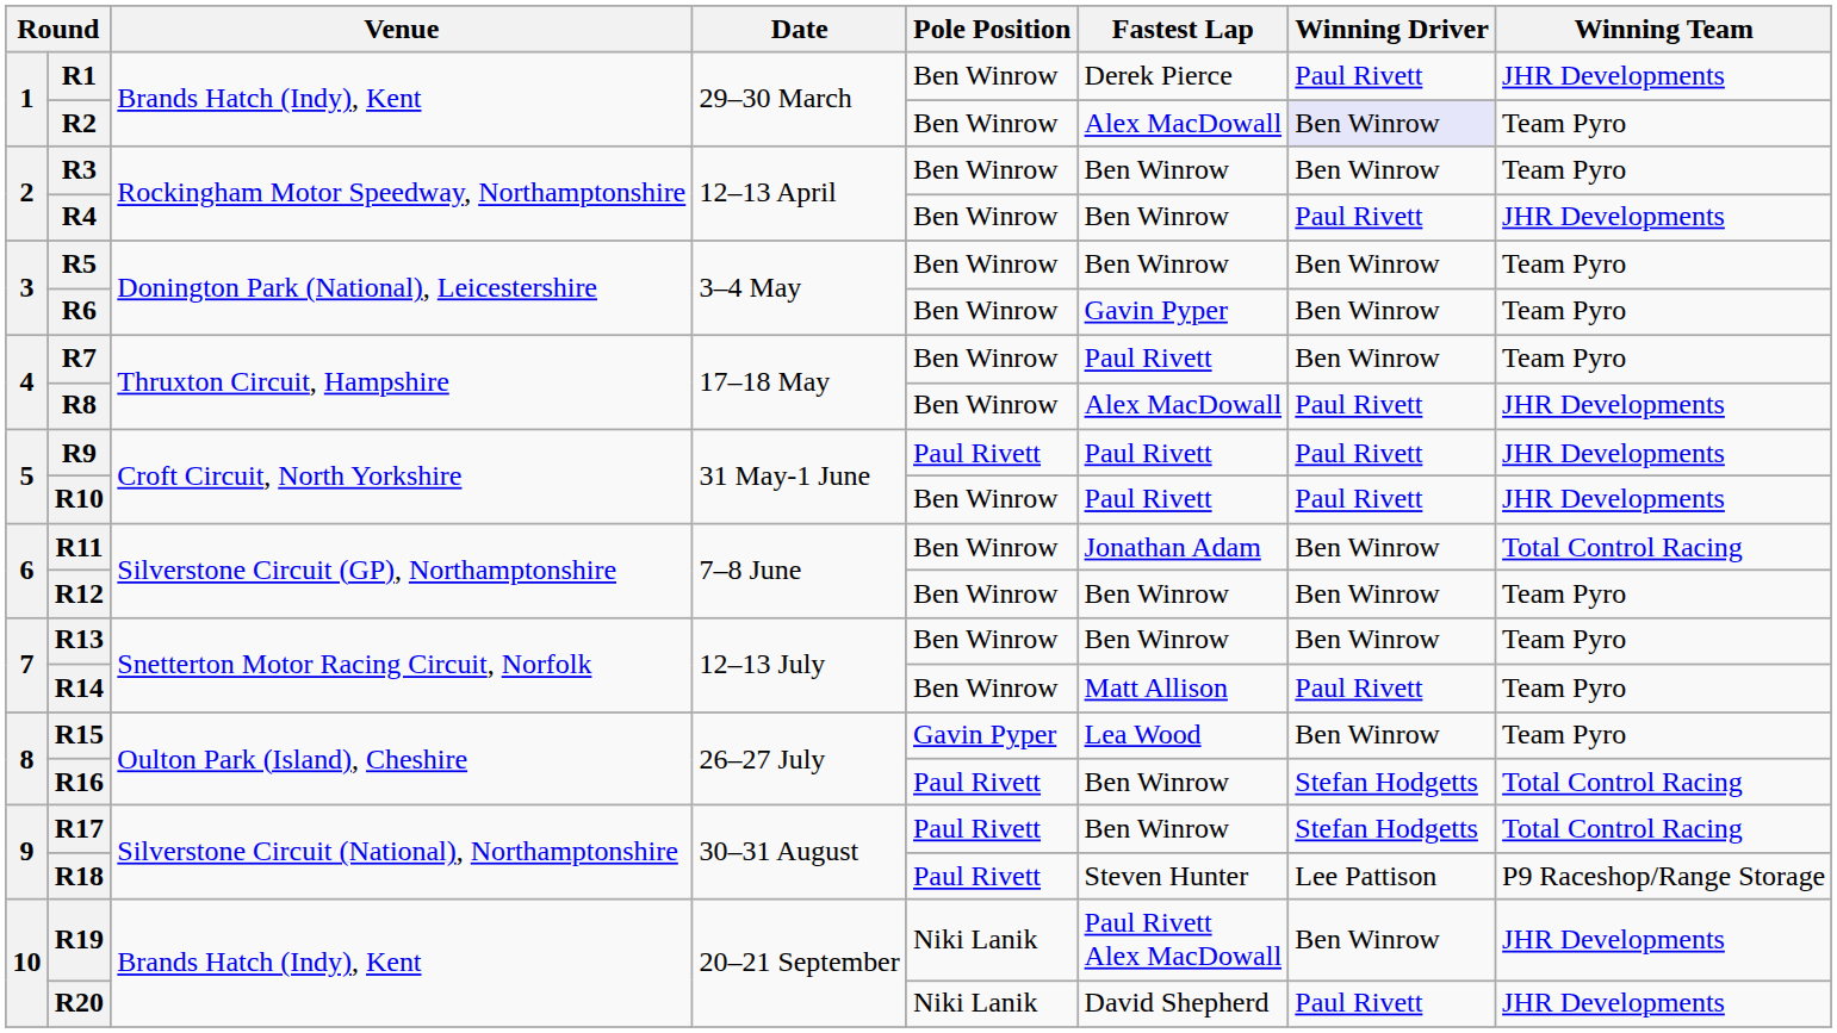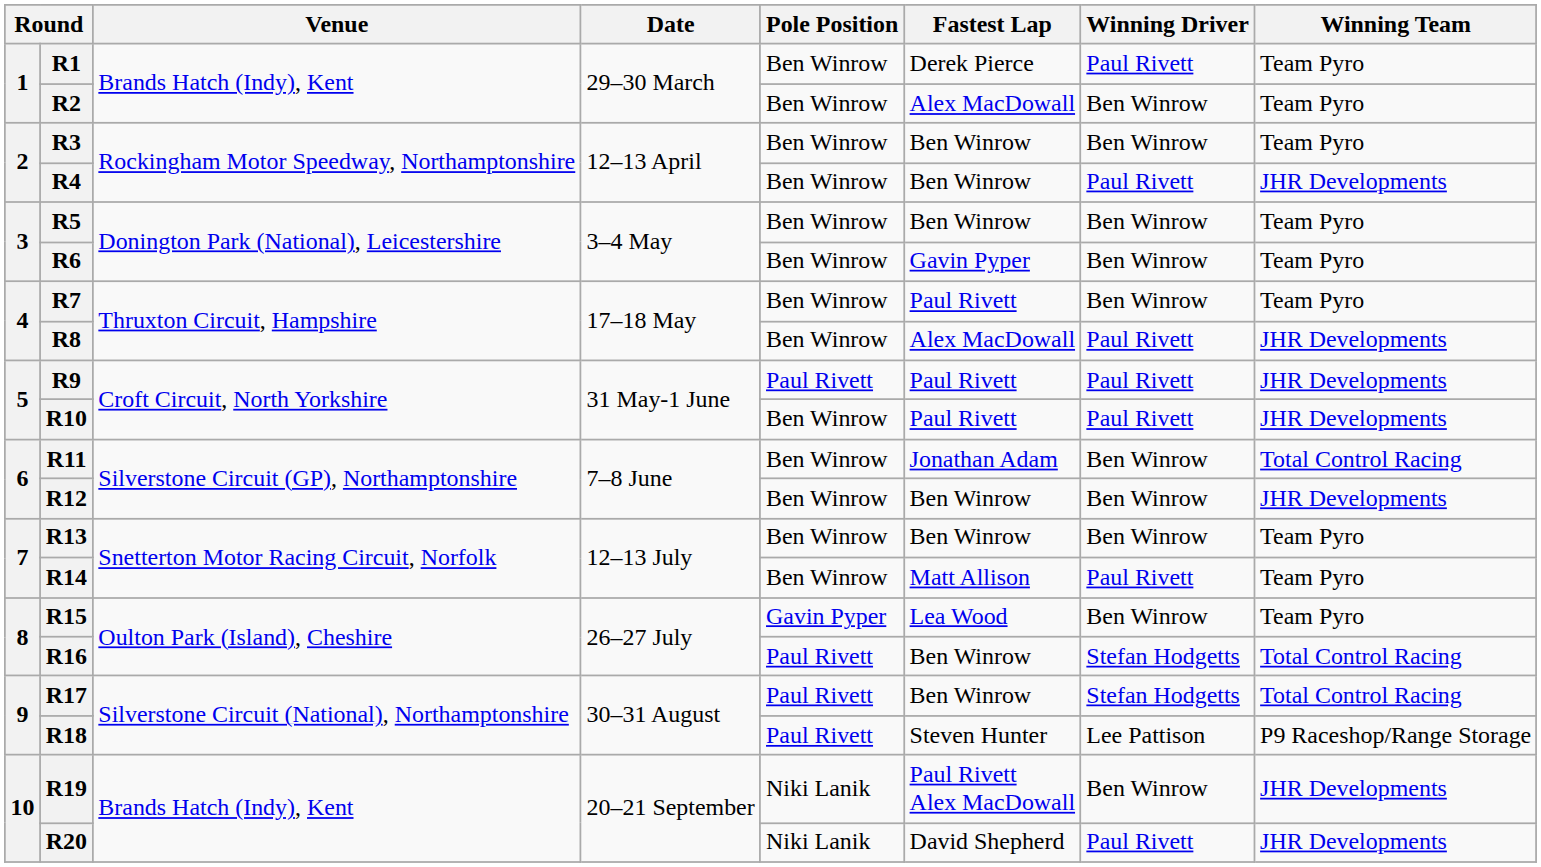R1 | Winning Team: JHR Developments -> Team Pyro
R2 | Winning Driver: lavender background -> no background
R12 | Winning Team: Team Pyro -> JHR Developments
